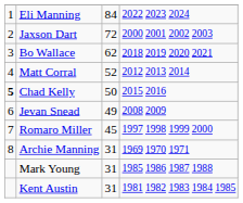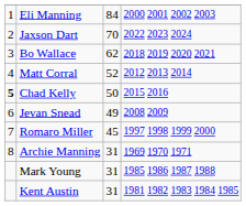Eli Manning | column 4: 2022 2023 2024 -> 2000 2001 2002 2003
Jaxson Dart | column 3: 72 -> 70
Jaxson Dart | column 4: 2000 2001 2002 2003 -> 2022 2023 2024
